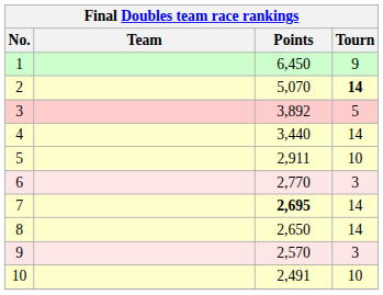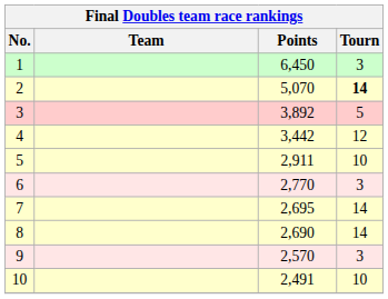1 | Tourn: 9 -> 3
4 | Points: 3,440 -> 3,442
4 | Tourn: 14 -> 12
7 | Points: bold -> normal
8 | Points: 2,650 -> 2,690
